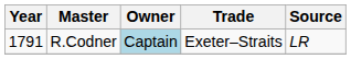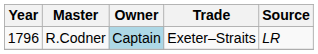R.Codner | Year: 1791 -> 1796
